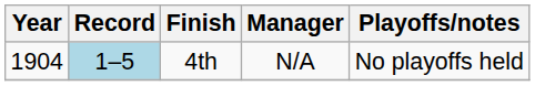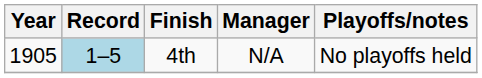4th | Year: 1904 -> 1905
